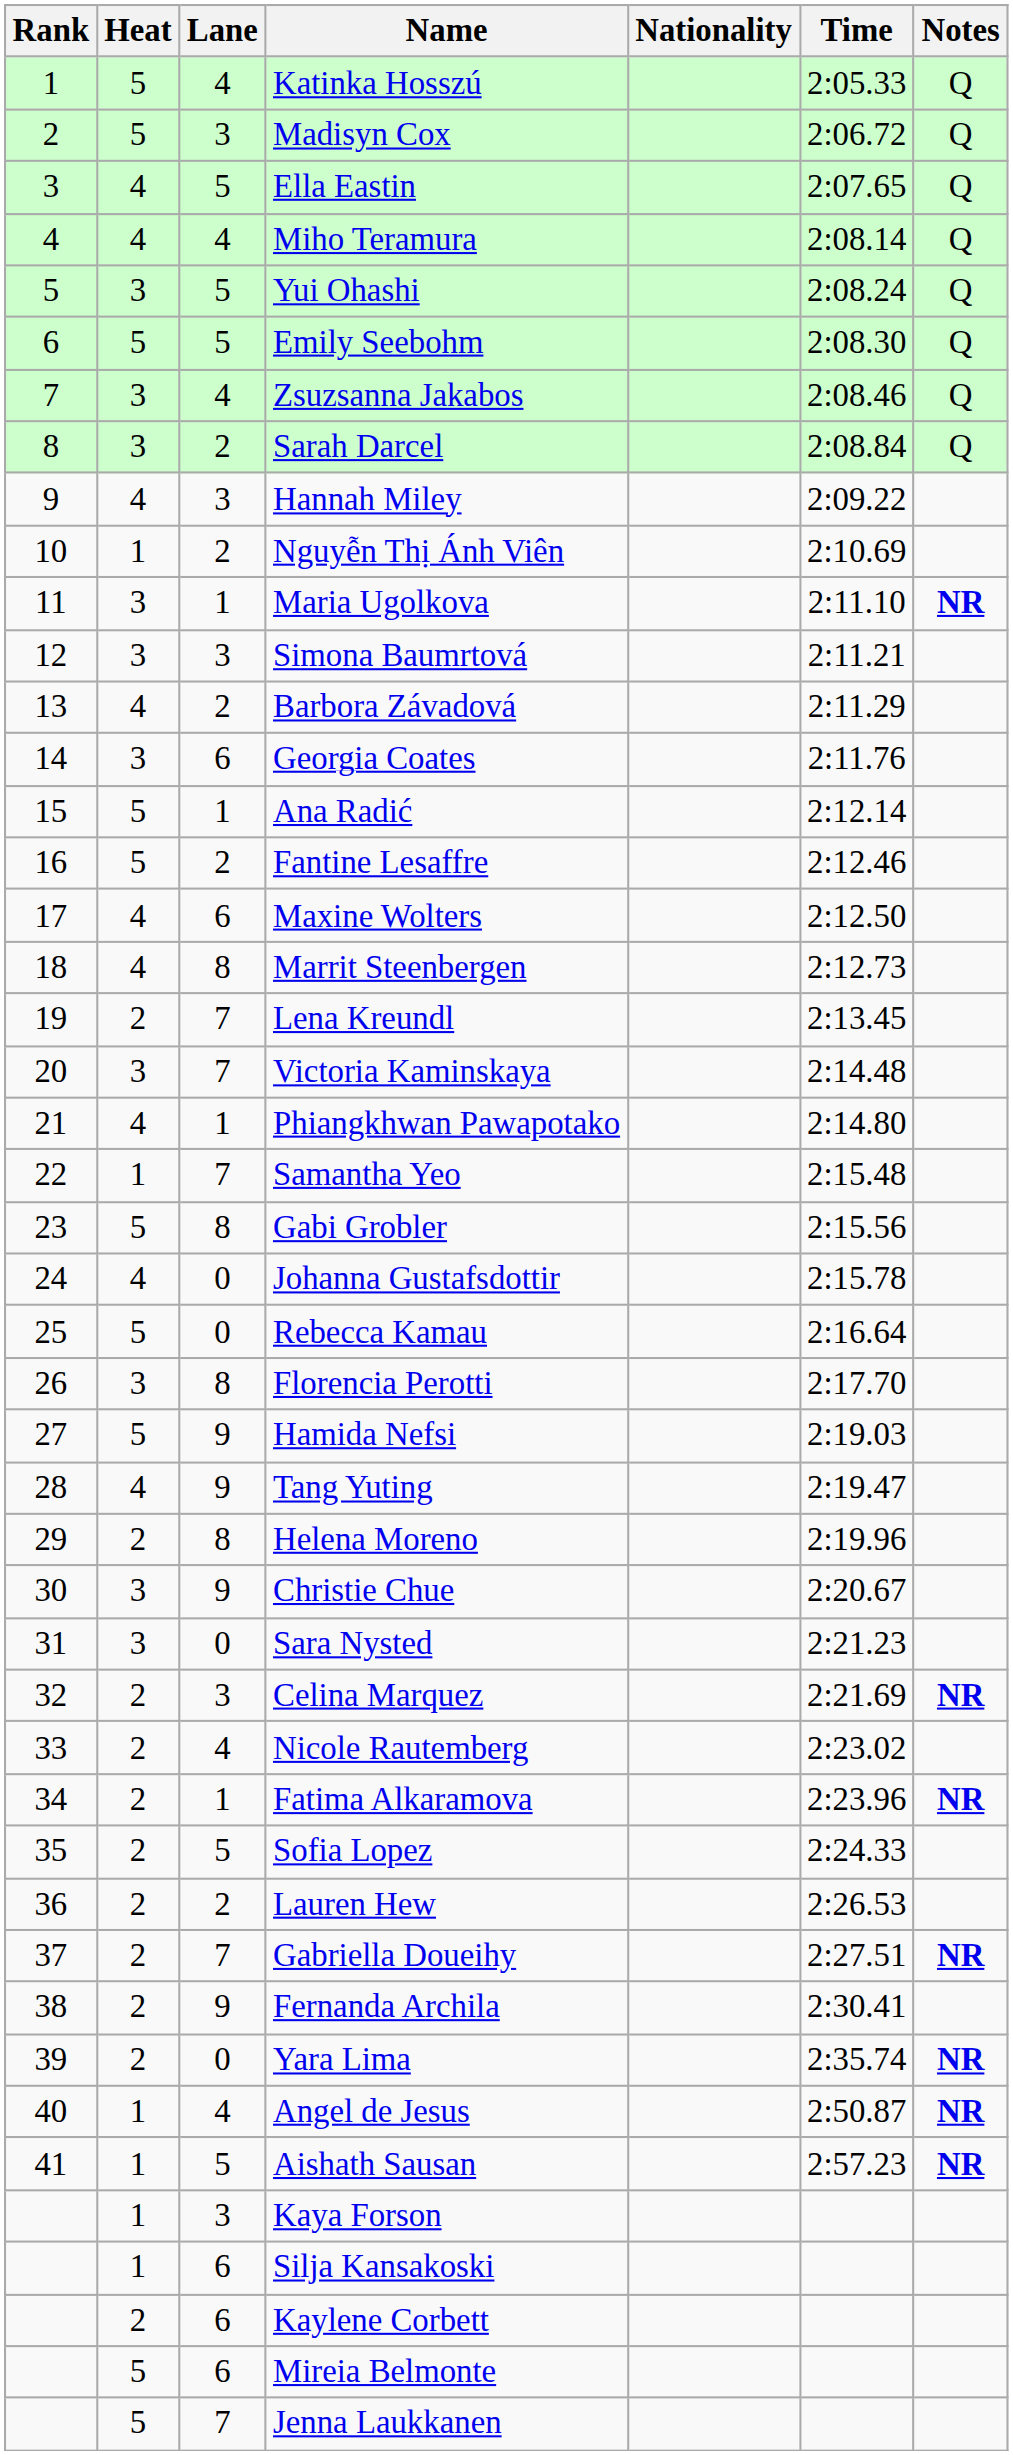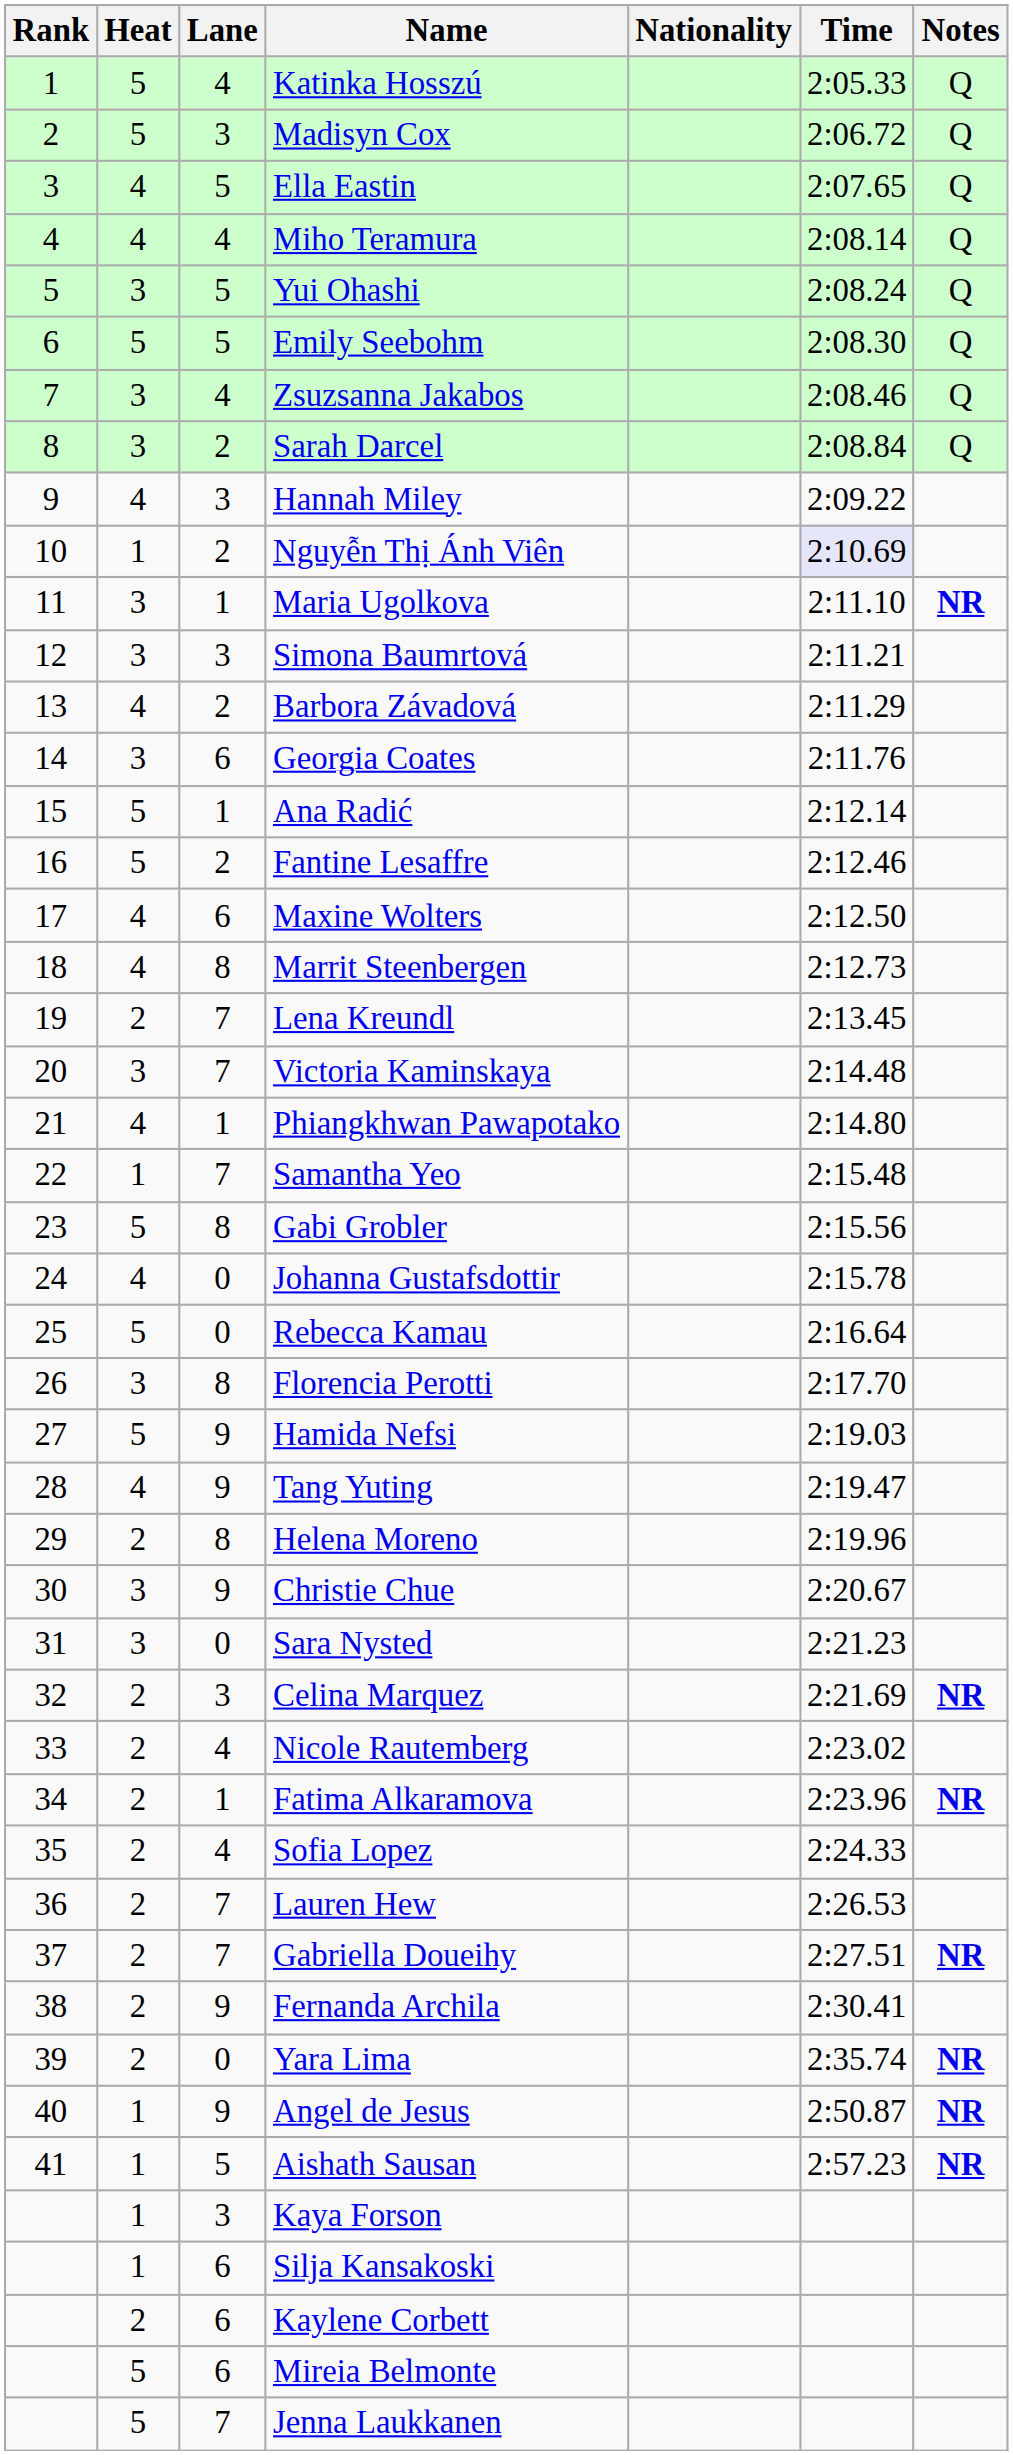Nguyễn Thị Ánh Viên | Time: no background -> lavender background
Sofia Lopez | Lane: 5 -> 4
Lauren Hew | Lane: 2 -> 7
Angel de Jesus | Lane: 4 -> 9
